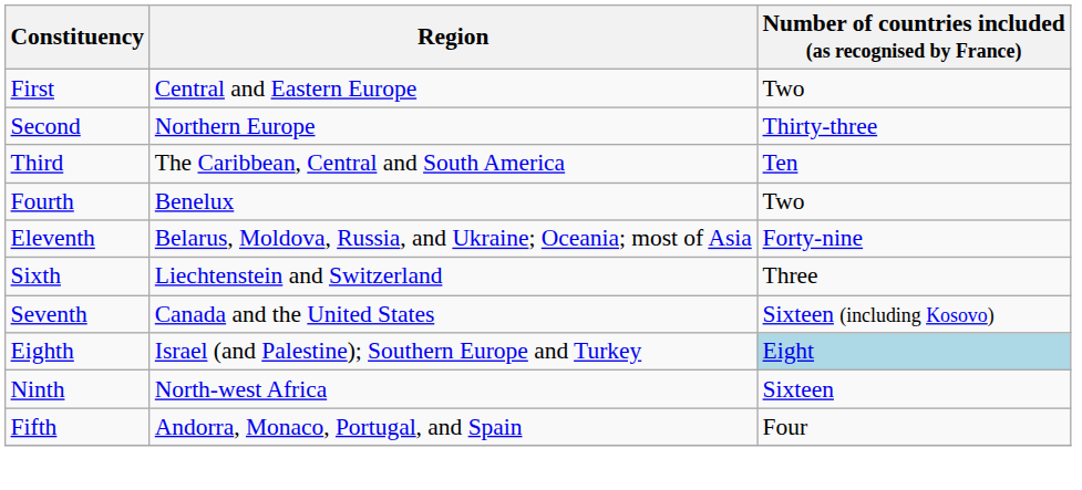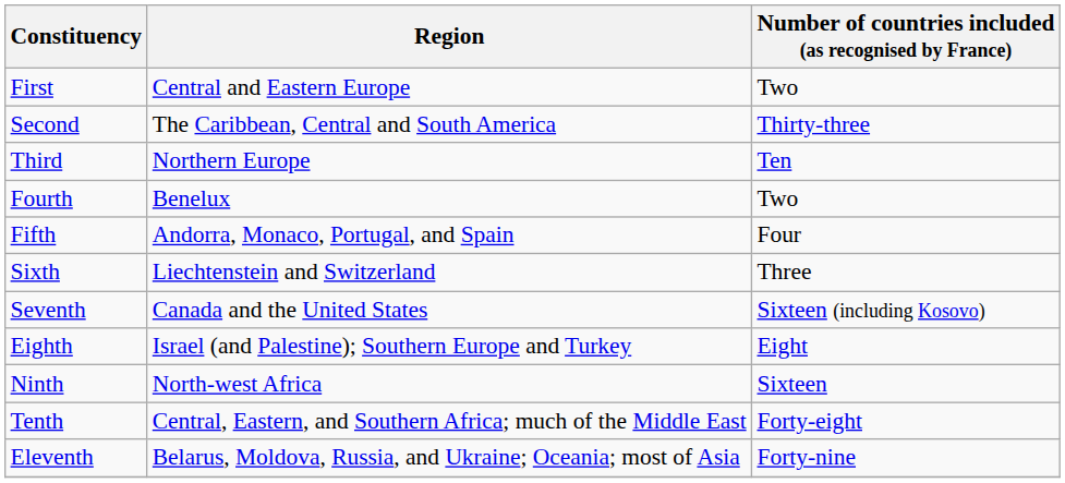Second | Region: Northern Europe -> The Caribbean, Central and South America
Third | Region: The Caribbean, Central and South America -> Northern Europe
rows swapped: Fifth <-> Eleventh
Eighth | Number of countries included (as recognised by France): lightblue background -> no background
+ row: Tenth | Central, Eastern, and Southern Africa; much of the Middle East | Forty-eight
